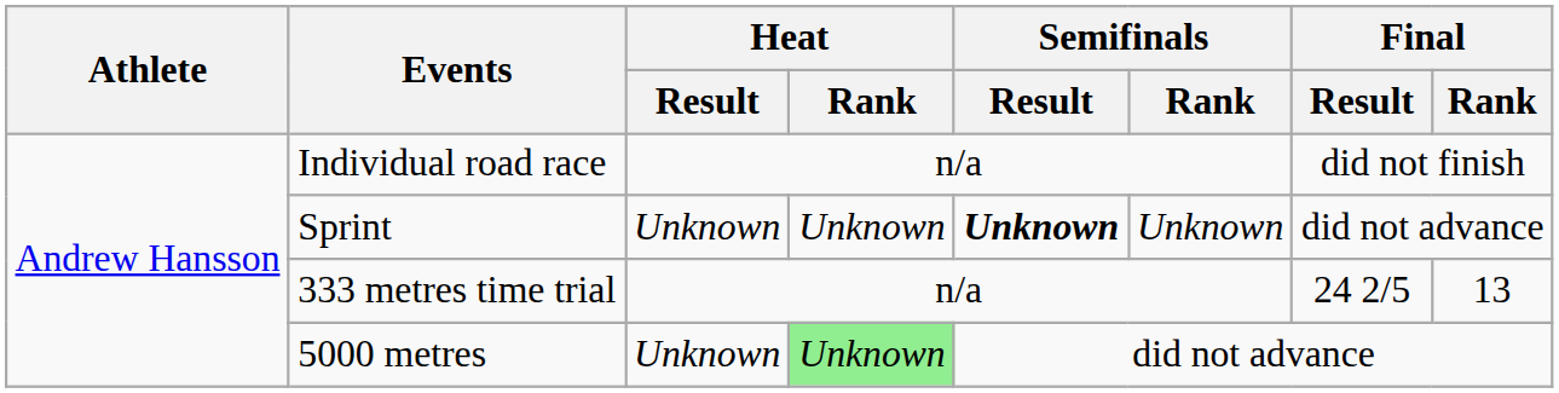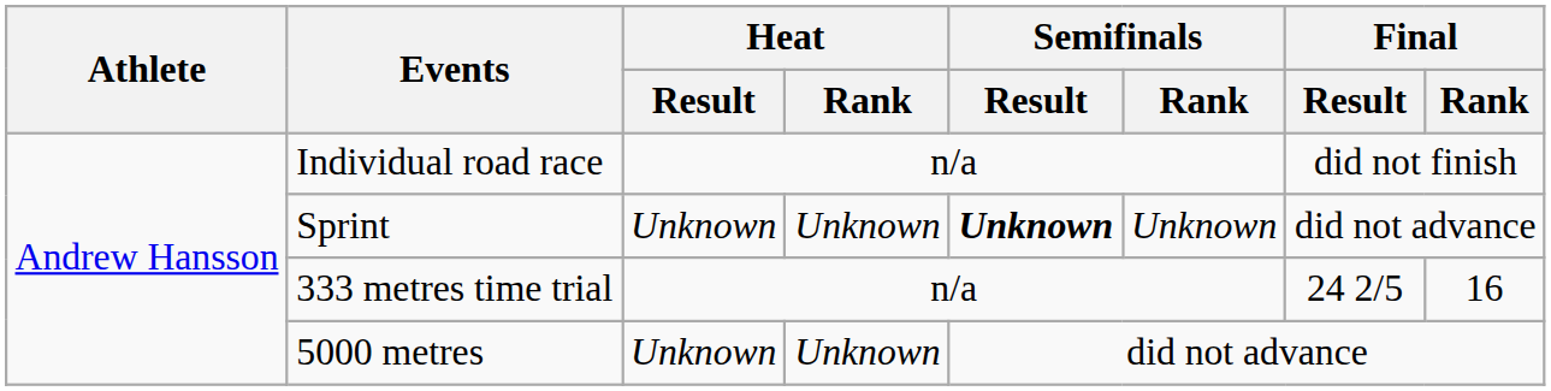333 metres time trial | Final / Rank: 13 -> 16
5000 metres | Heat / Rank: lightgreen background -> no background
